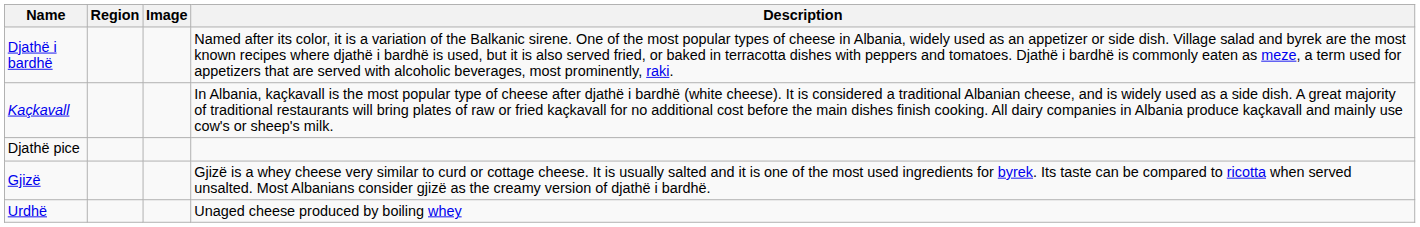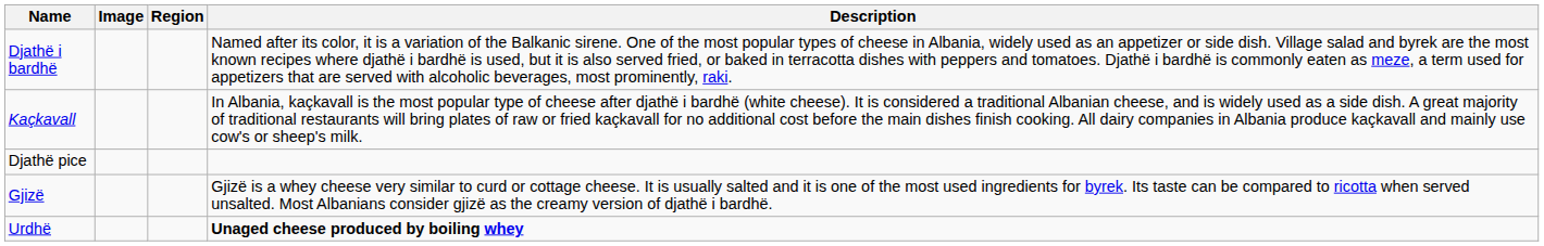columns swapped: Image <-> Region
Urdhë | Description: normal -> bold
